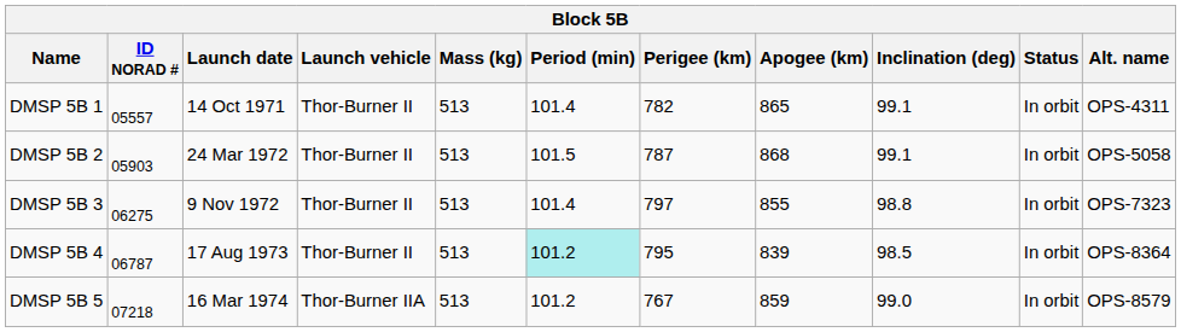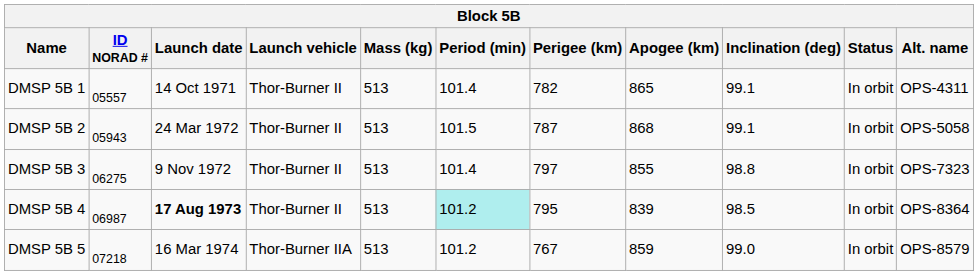DMSP 5B 2 | ID NORAD #: 05903 -> 05943
DMSP 5B 4 | ID NORAD #: 06787 -> 06987
DMSP 5B 4 | Launch date: normal -> bold
